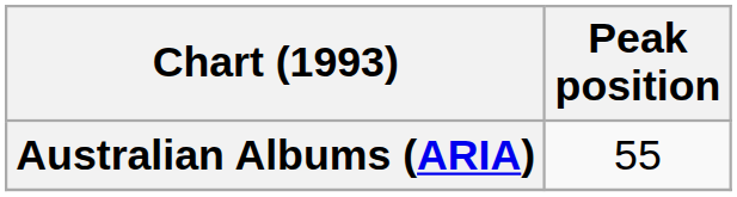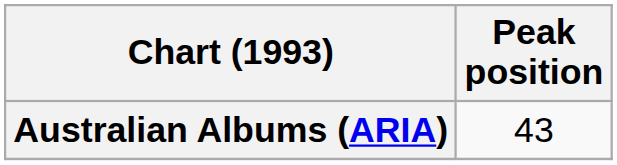Australian Albums (ARIA) | Peak position: 55 -> 43
